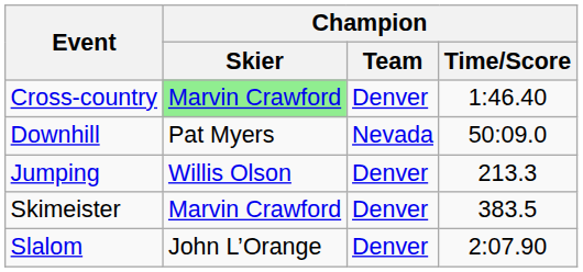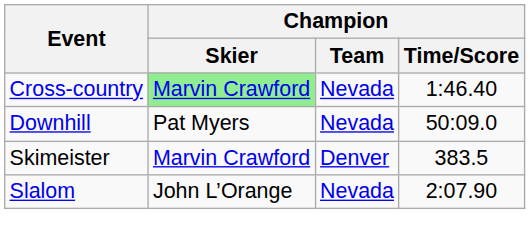Cross-country | Champion / Team: Denver -> Nevada
- row: Jumping | Willis Olson | Denver | 213.3
Slalom | Champion / Team: Denver -> Nevada
